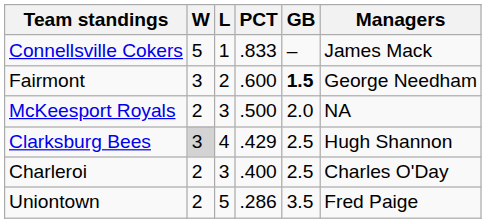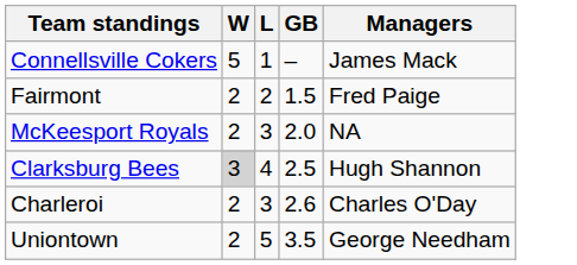- column: PCT | .833 | .600 | .500 | .429 | .400 | .286
Fairmont | W: 3 -> 2
Fairmont | GB: bold -> normal
Fairmont | Managers: George Needham -> Fred Paige
Charleroi | GB: 2.5 -> 2.6
Uniontown | Managers: Fred Paige -> George Needham
